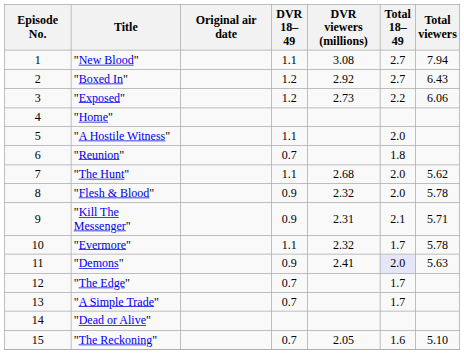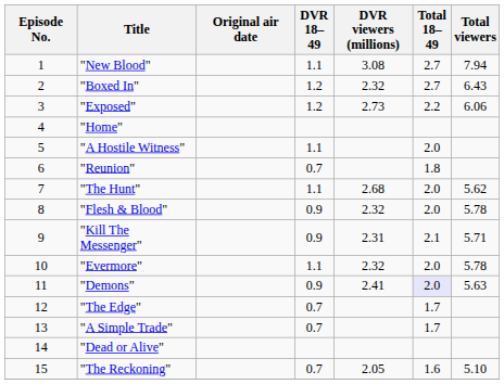"Boxed In" | DVR viewers (millions): 2.92 -> 2.32
"Evermore" | Total 18–49: 1.7 -> 2.0
